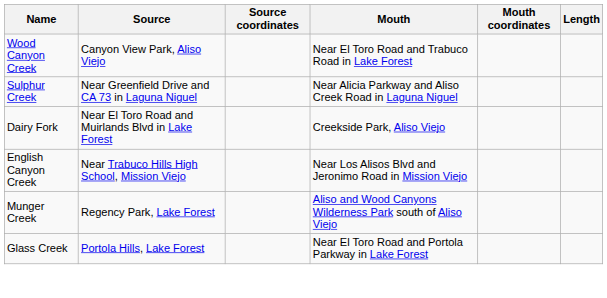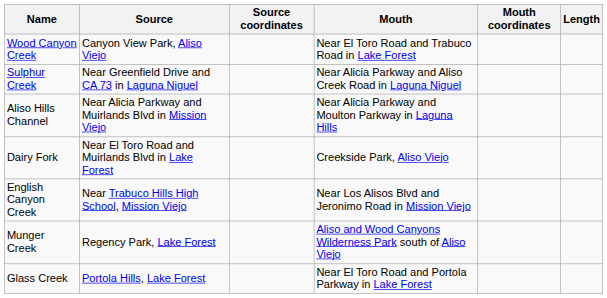+ row: Aliso Hills Channel | Near Alicia Parkway and Muirlands Blvd in Mission Viejo | Near Alicia Parkway and Moulton Parkway in Laguna Hills
